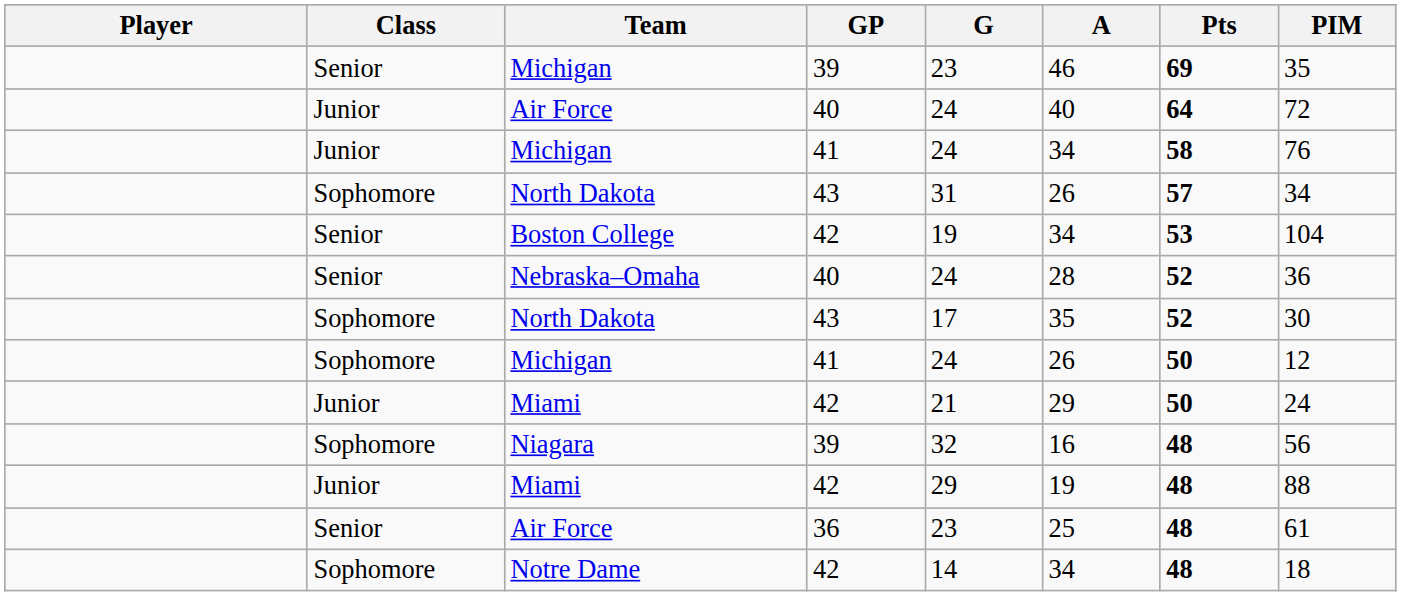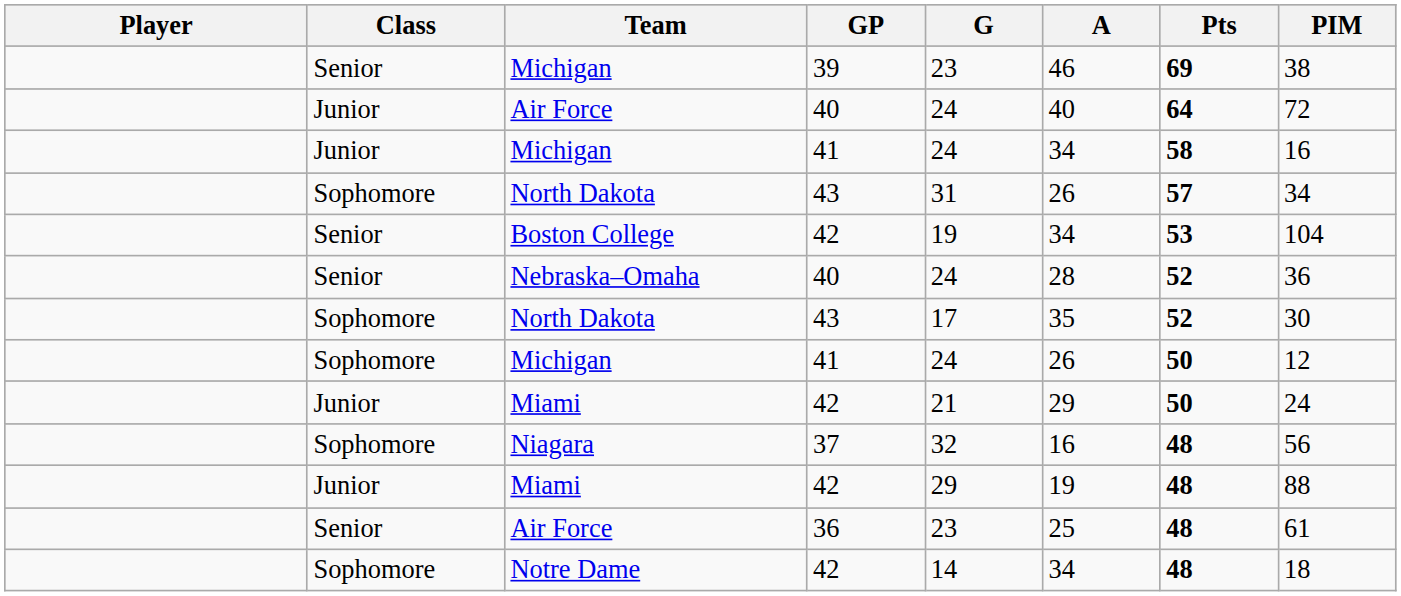Senior / Michigan | PIM: 35 -> 38
Junior / Michigan | PIM: 76 -> 16
Niagara | GP: 39 -> 37
